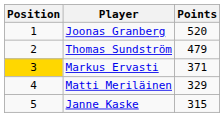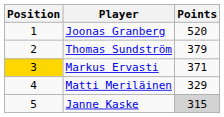Thomas Sundström | Points: 479 -> 379
Janne Kaske | Points: no background -> lightgrey background
